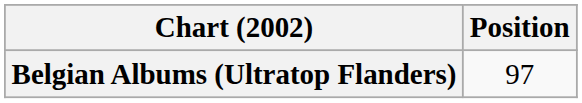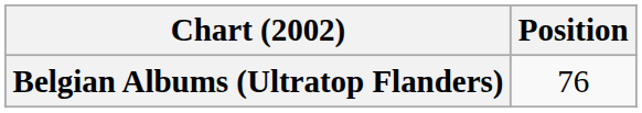Belgian Albums (Ultratop Flanders) | Position: 97 -> 76
